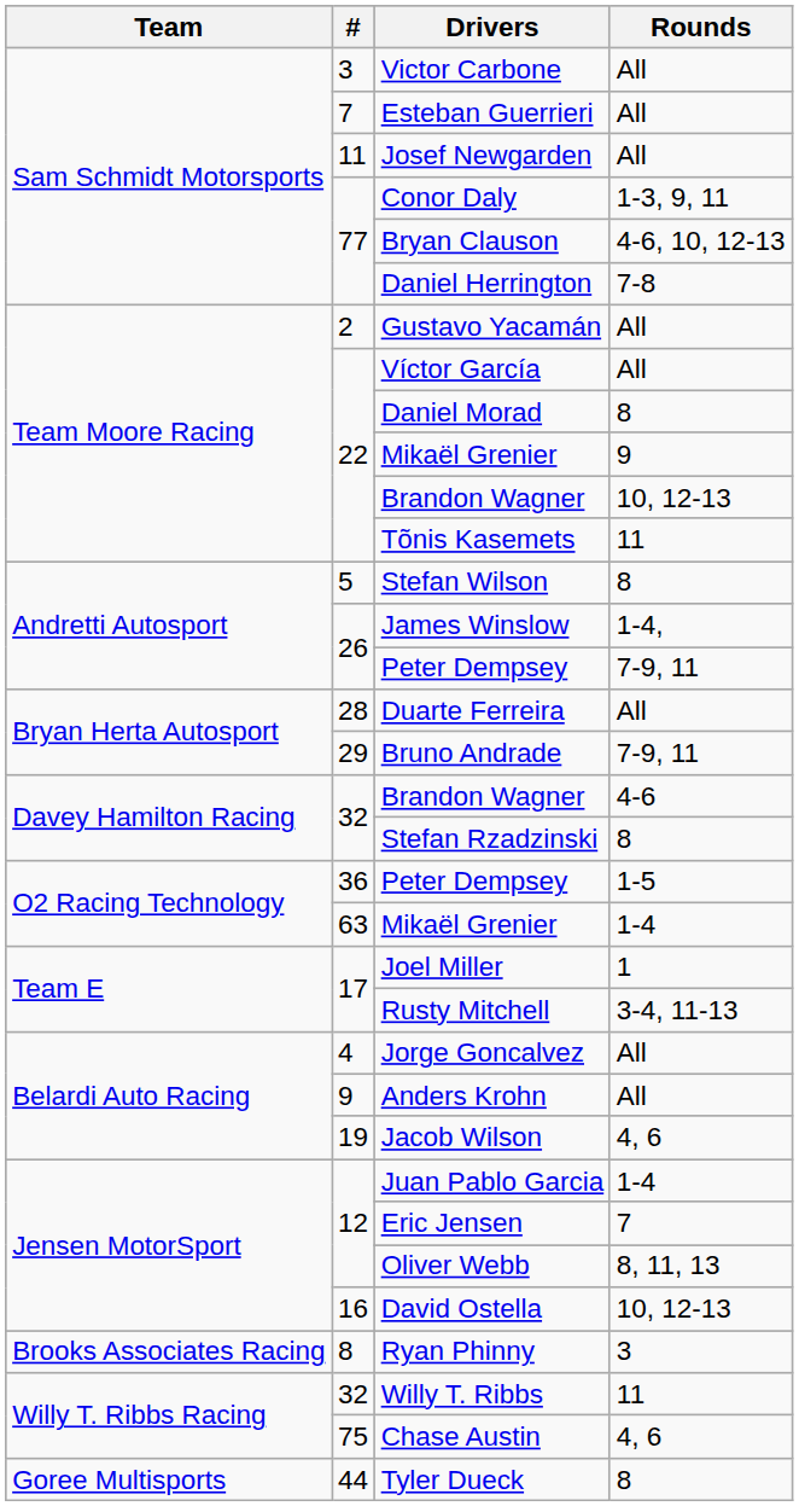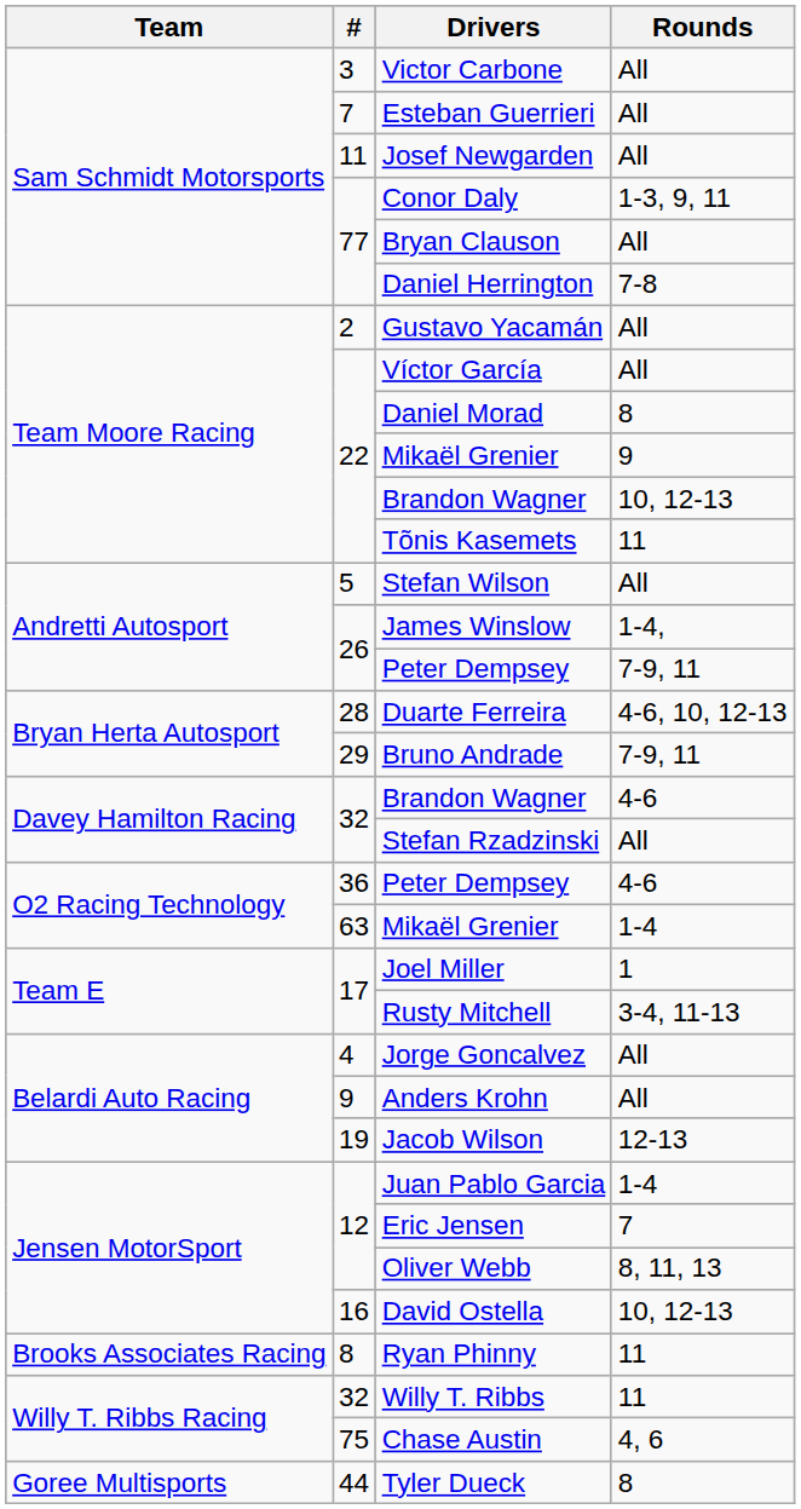Bryan Clauson | Rounds: 4-6, 10, 12-13 -> All
Stefan Wilson | Rounds: 8 -> All
Duarte Ferreira | Rounds: All -> 4-6, 10, 12-13
Stefan Rzadzinski | Rounds: 8 -> All
36 / Peter Dempsey | Rounds: 1-5 -> 4-6
Jacob Wilson | Rounds: 4, 6 -> 12-13
Ryan Phinny | Rounds: 3 -> 11
